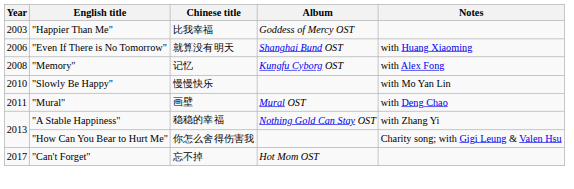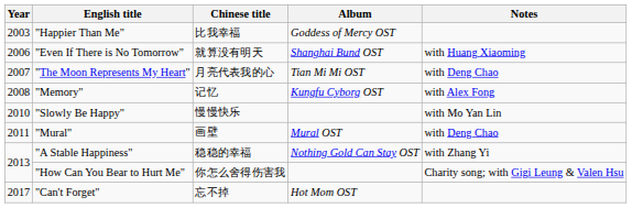+ row: 2007 | "The Moon Represents My Heart" | 月亮代表我的心 | Tian Mi Mi OST | with Deng Chao
